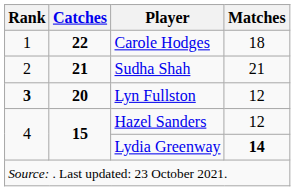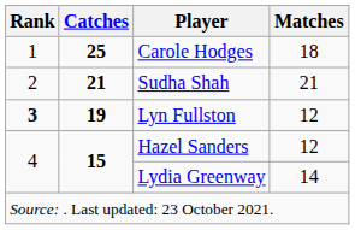Carole Hodges | Catches: 22 -> 25
Lyn Fullston | Catches: 20 -> 19
Lydia Greenway | Matches: bold -> normal
